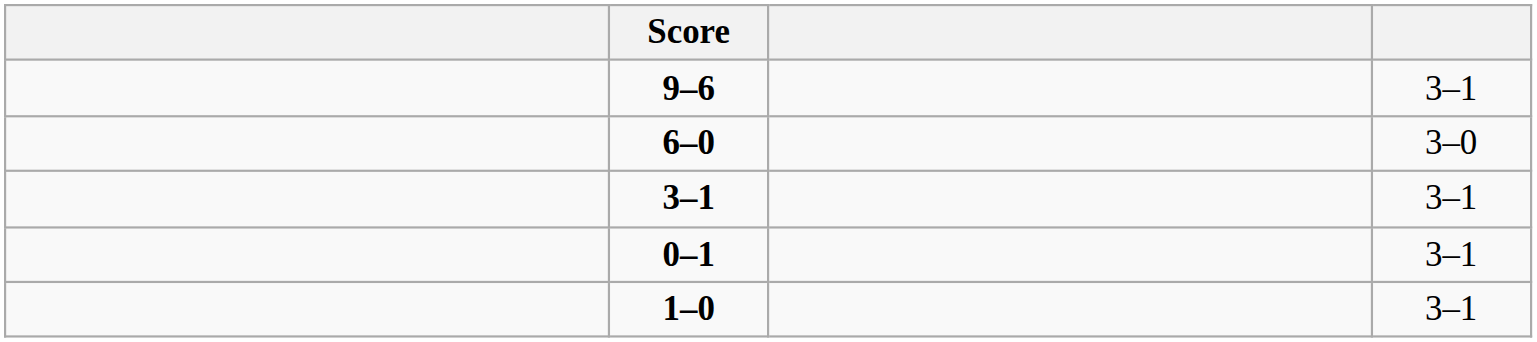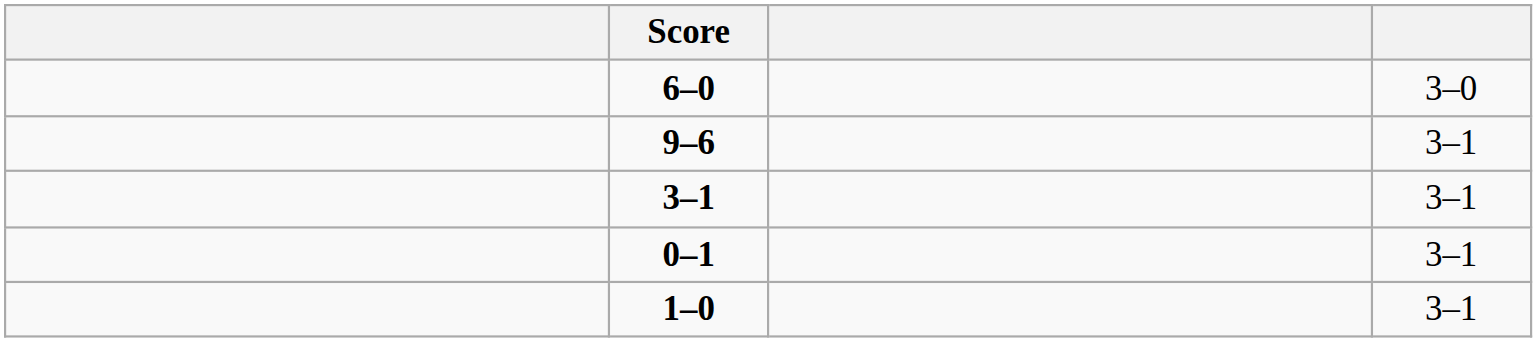rows swapped: 6–0 <-> 9–6
